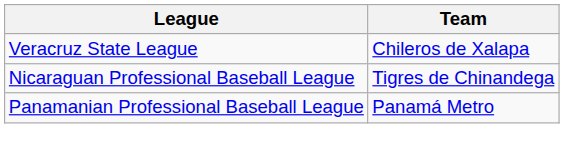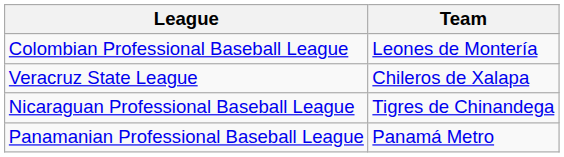+ row: Colombian Professional Baseball League | Leones de Montería
